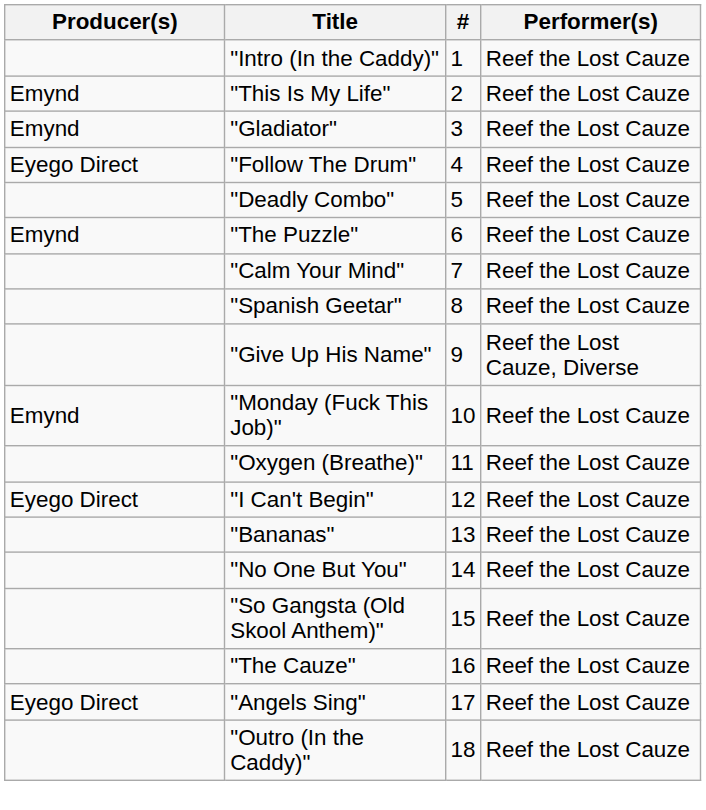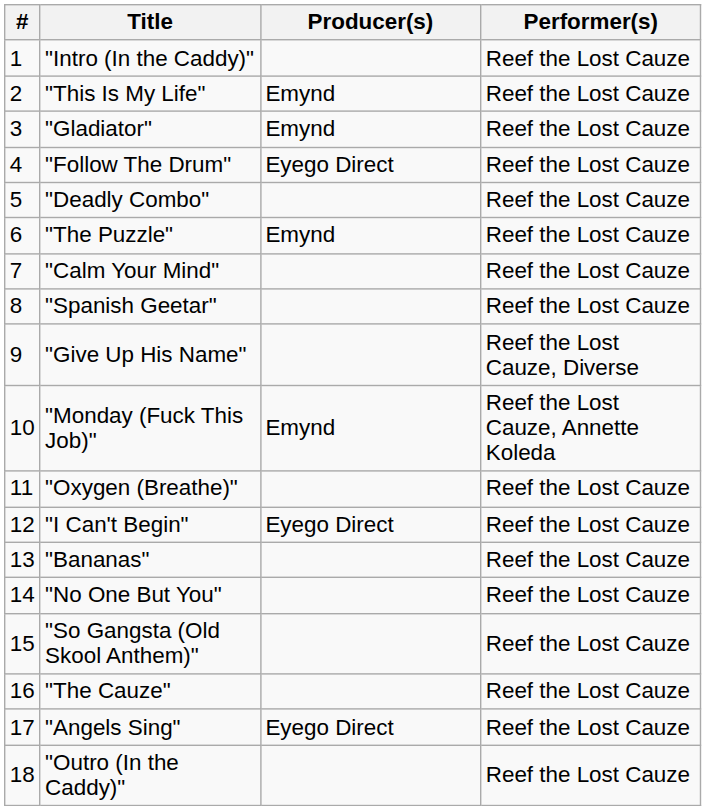columns swapped: # <-> Producer(s)
"Monday (Fuck This Job)" | Performer(s): Reef the Lost Cauze -> Reef the Lost Cauze, Annette Koleda
